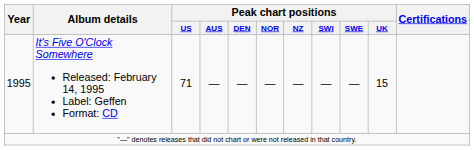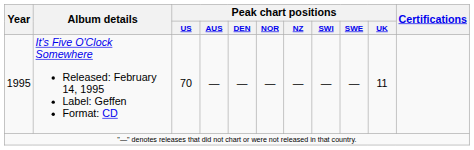1995 | Peak chart positions / US: 71 -> 70
1995 | Peak chart positions / UK: 15 -> 11
